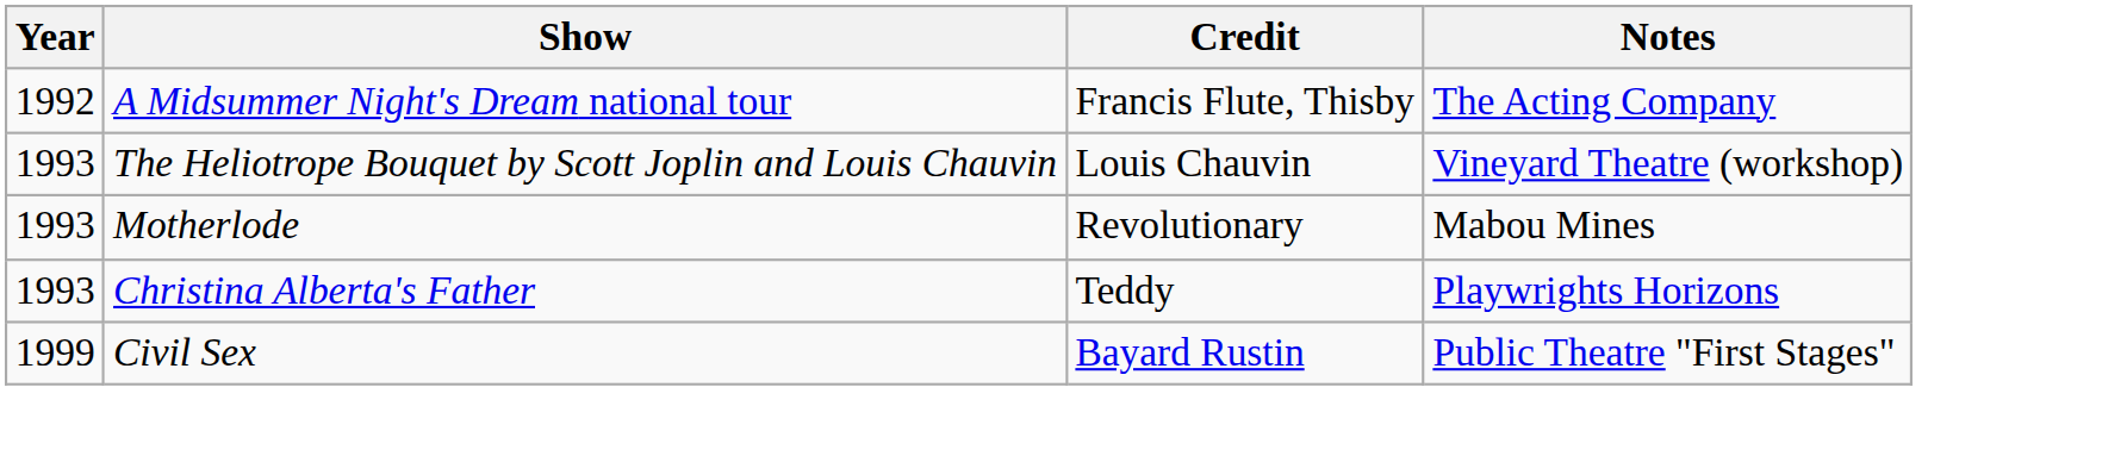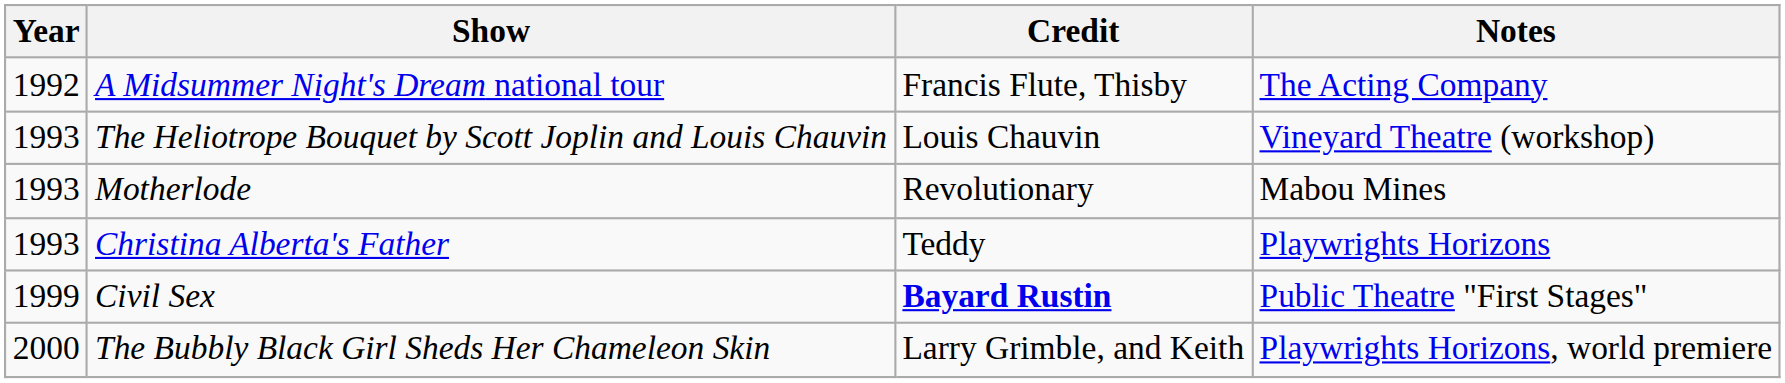Civil Sex | Credit: normal -> bold
+ row: 2000 | The Bubbly Black Girl Sheds Her Chameleon Skin | Larry Grimble, and Keith | Playwrights Horizons, world premiere
